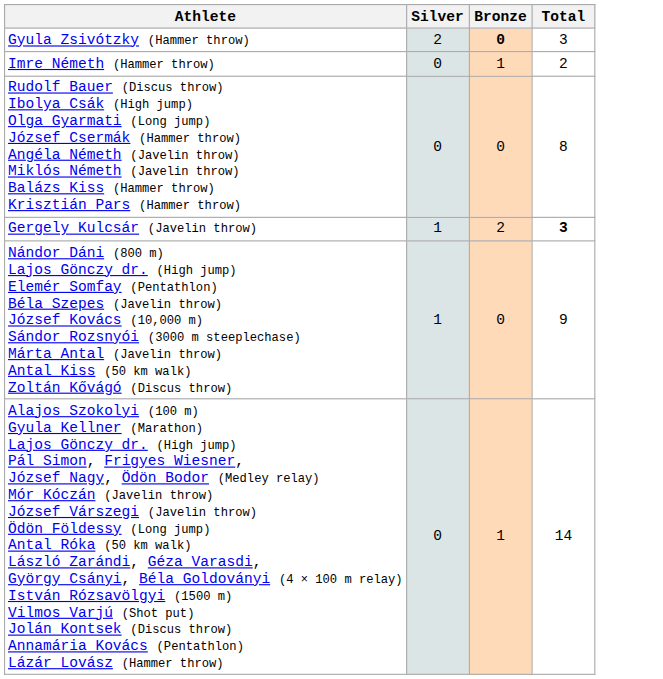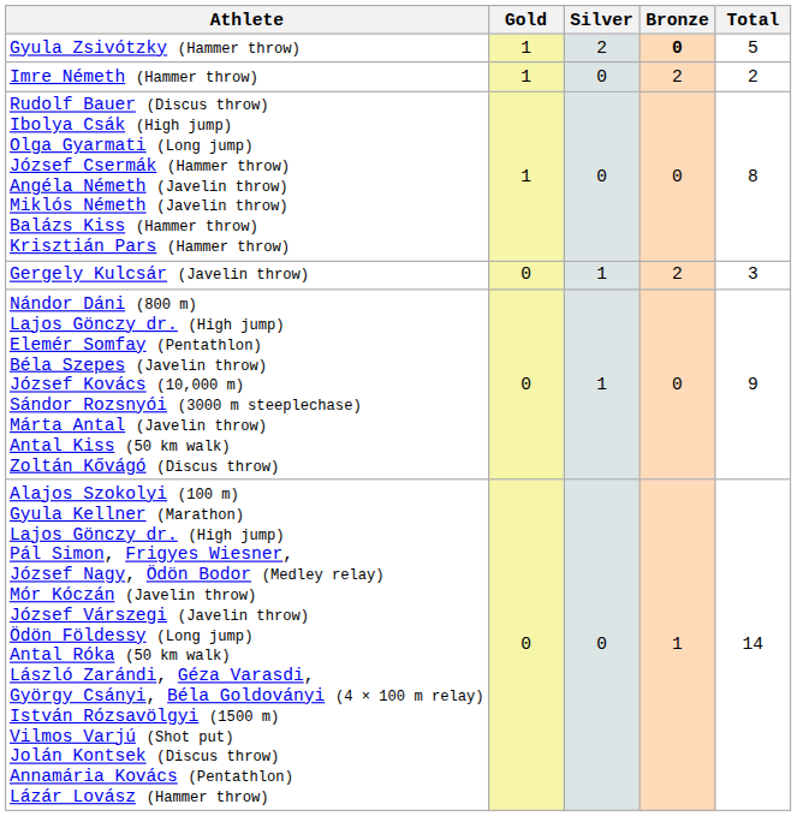+ column: Gold | 1 | 1 | 1 | 0 | 0 | 0
Gyula Zsivótzky (Hammer throw) | Total: 3 -> 5
Imre Németh (Hammer throw) | Bronze: 1 -> 2
Gergely Kulcsár (Javelin throw) | Total: bold -> normal
